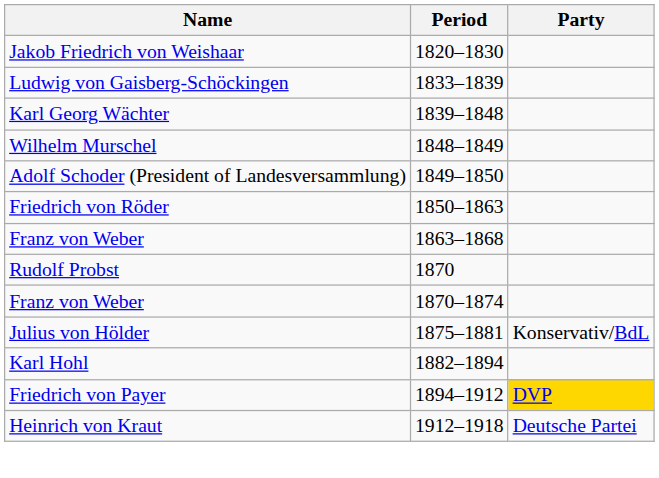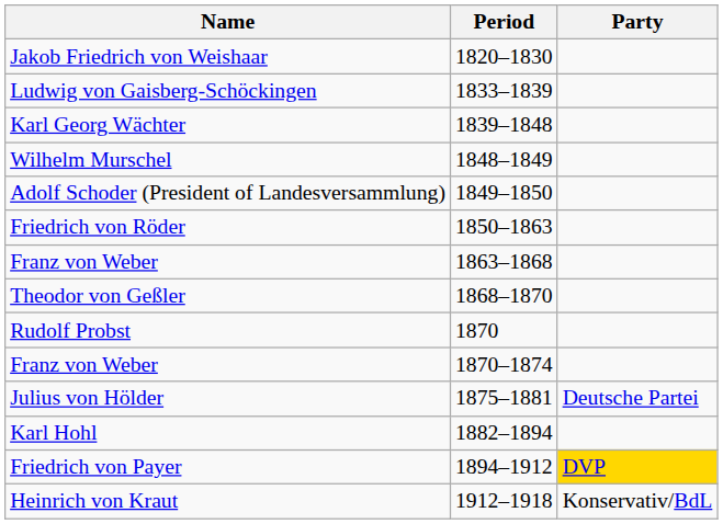+ row: Theodor von Geßler | 1868–1870
Julius von Hölder | Party: Konservativ/BdL -> Deutsche Partei
Heinrich von Kraut | Party: Deutsche Partei -> Konservativ/BdL
